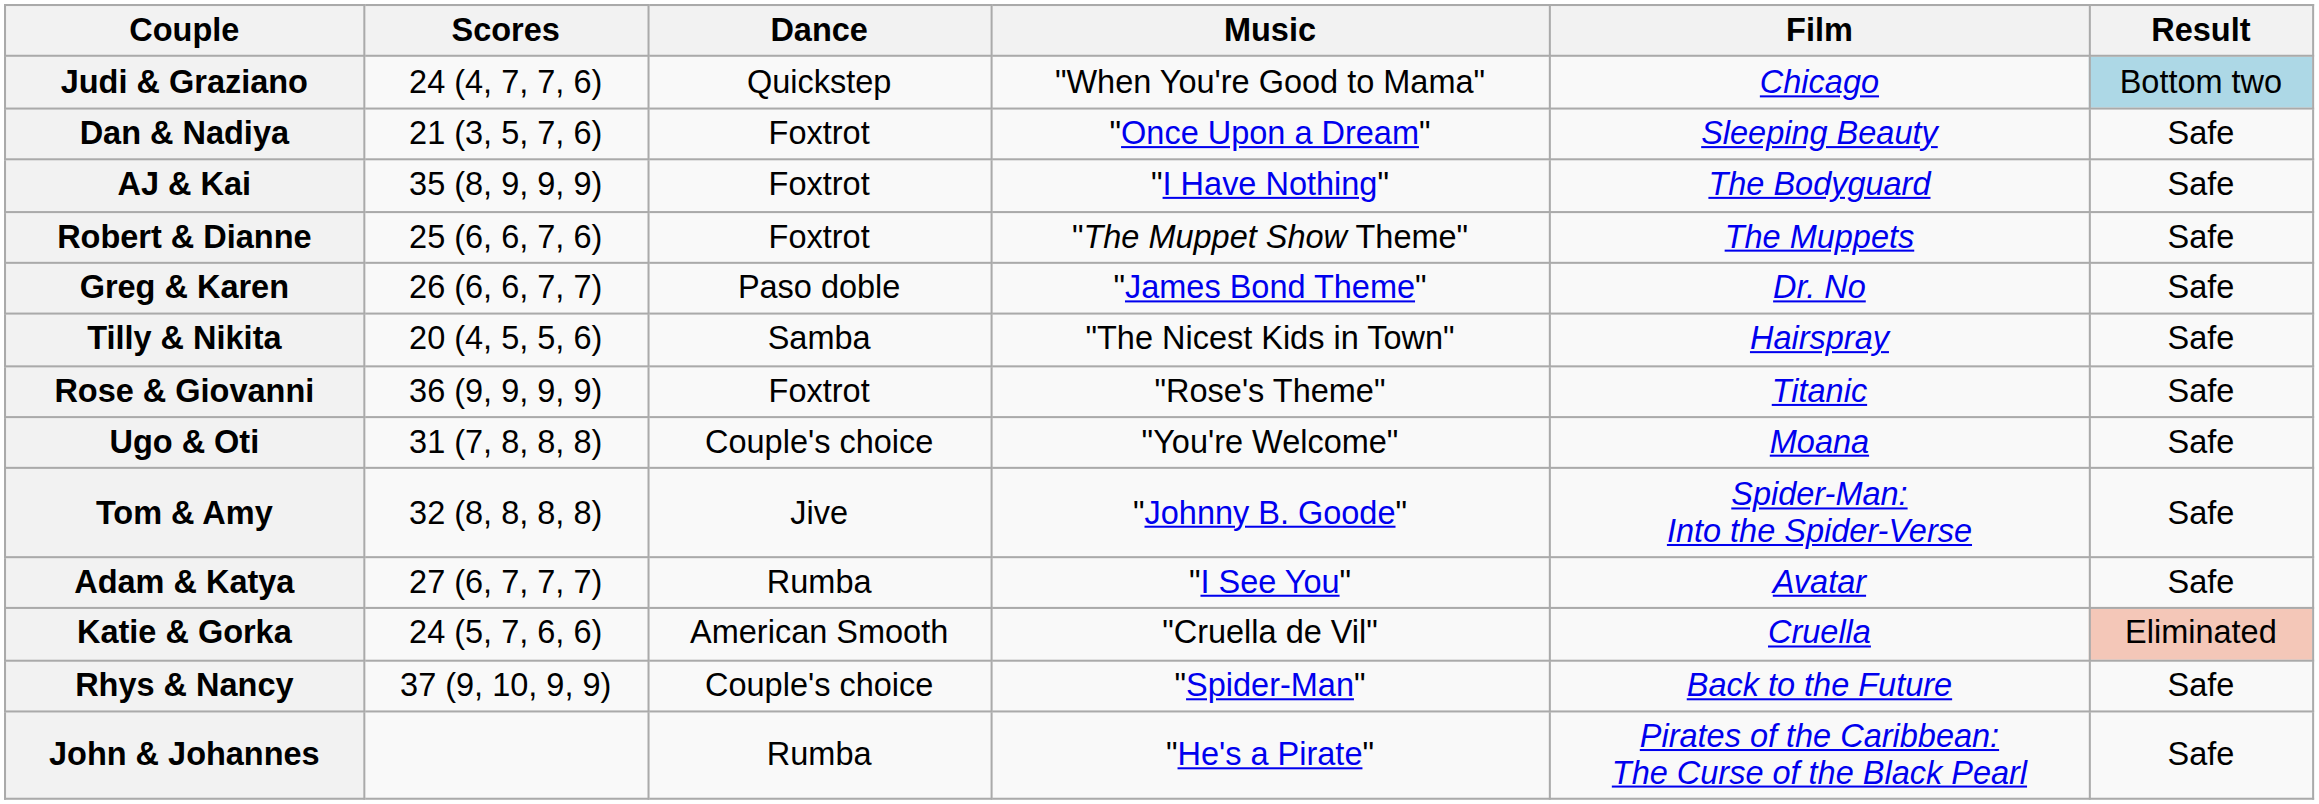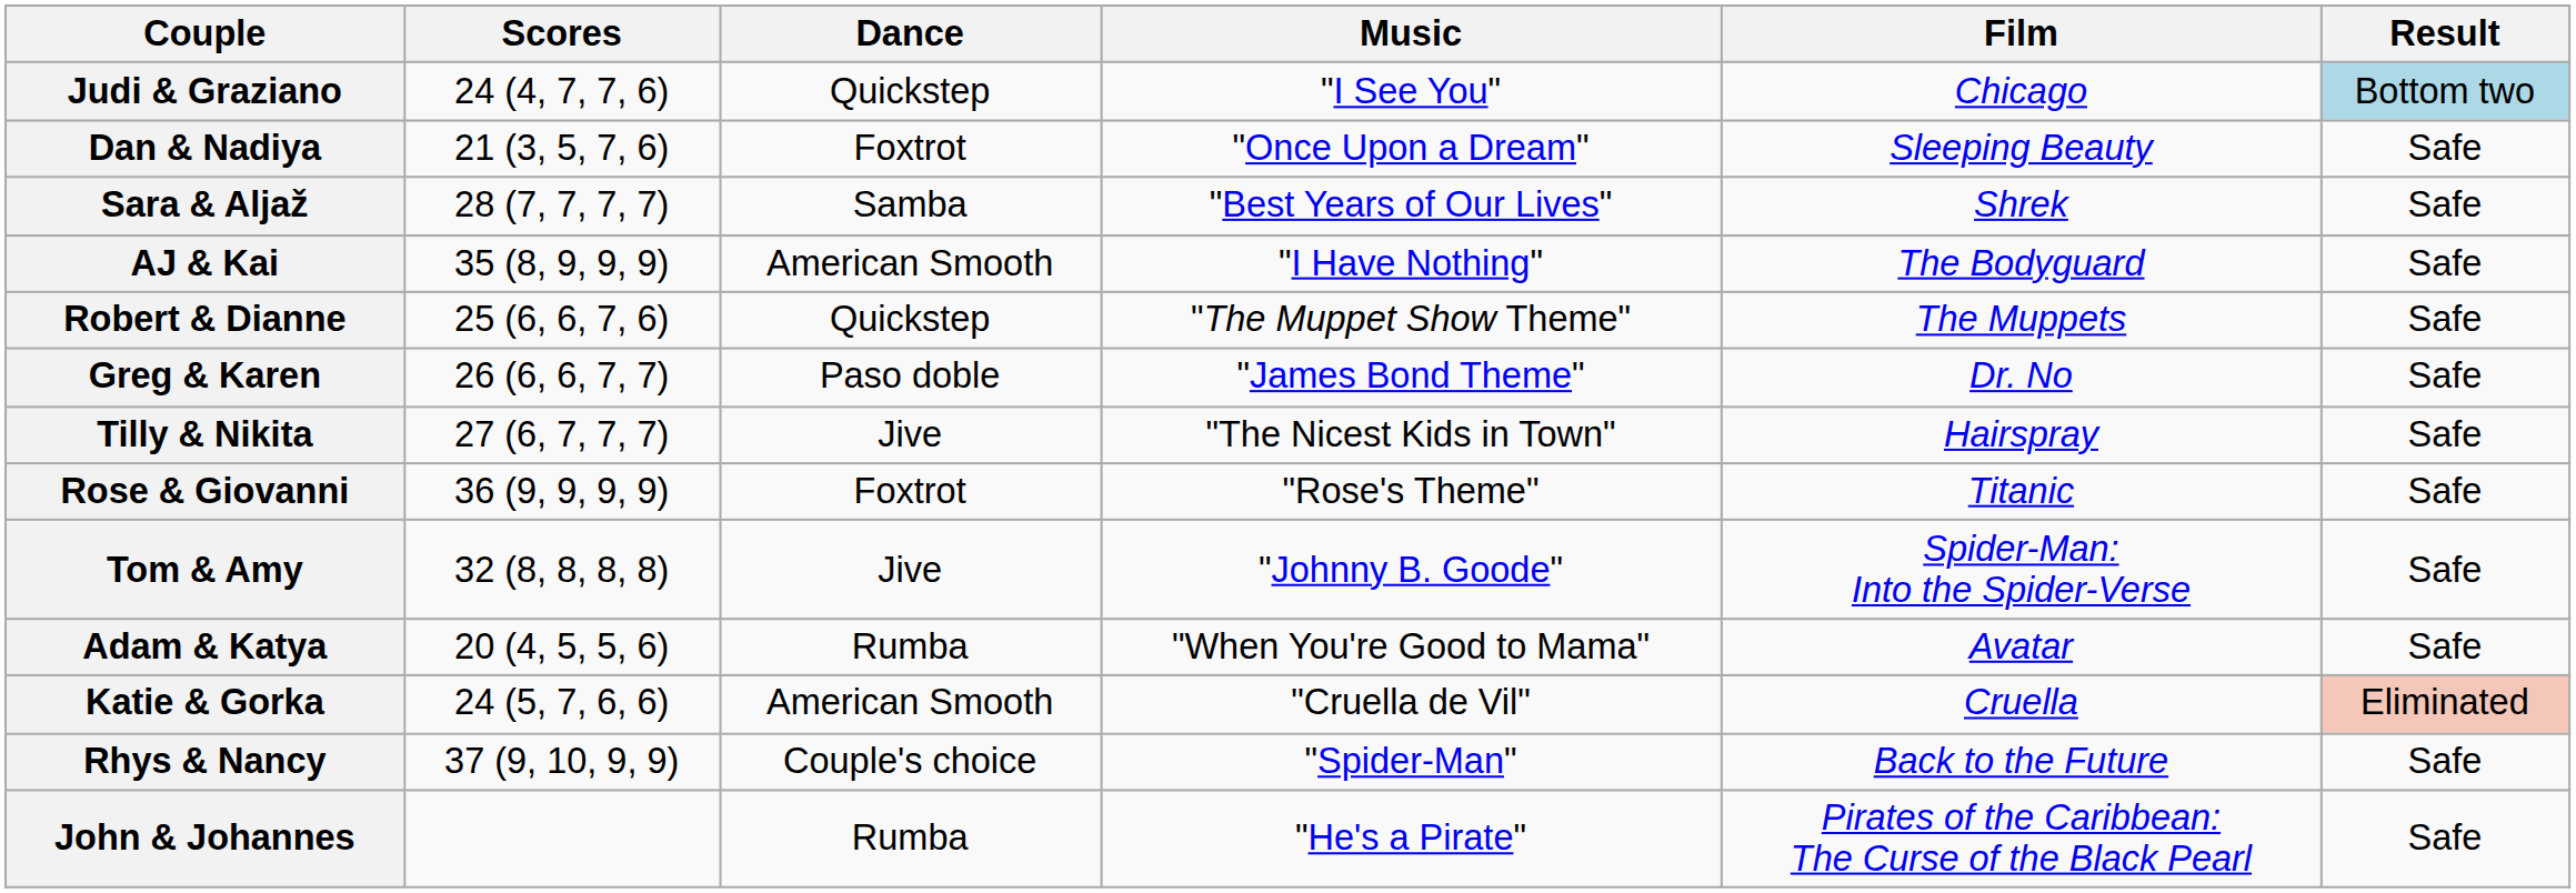Judi & Graziano | Music: "When You're Good to Mama" -> "I See You"
+ row: Sara & Aljaž | 28 (7, 7, 7, 7) | Samba | "Best Years of Our Lives" | Shrek | Safe
AJ & Kai | Dance: Foxtrot -> American Smooth
Robert & Dianne | Dance: Foxtrot -> Quickstep
Tilly & Nikita | Scores: 20 (4, 5, 5, 6) -> 27 (6, 7, 7, 7)
Tilly & Nikita | Dance: Samba -> Jive
- row: Ugo & Oti | 31 (7, 8, 8, 8) | Couple's choice | "You're Welcome" | Moana | Safe
Adam & Katya | Scores: 27 (6, 7, 7, 7) -> 20 (4, 5, 5, 6)
Adam & Katya | Music: "I See You" -> "When You're Good to Mama"
